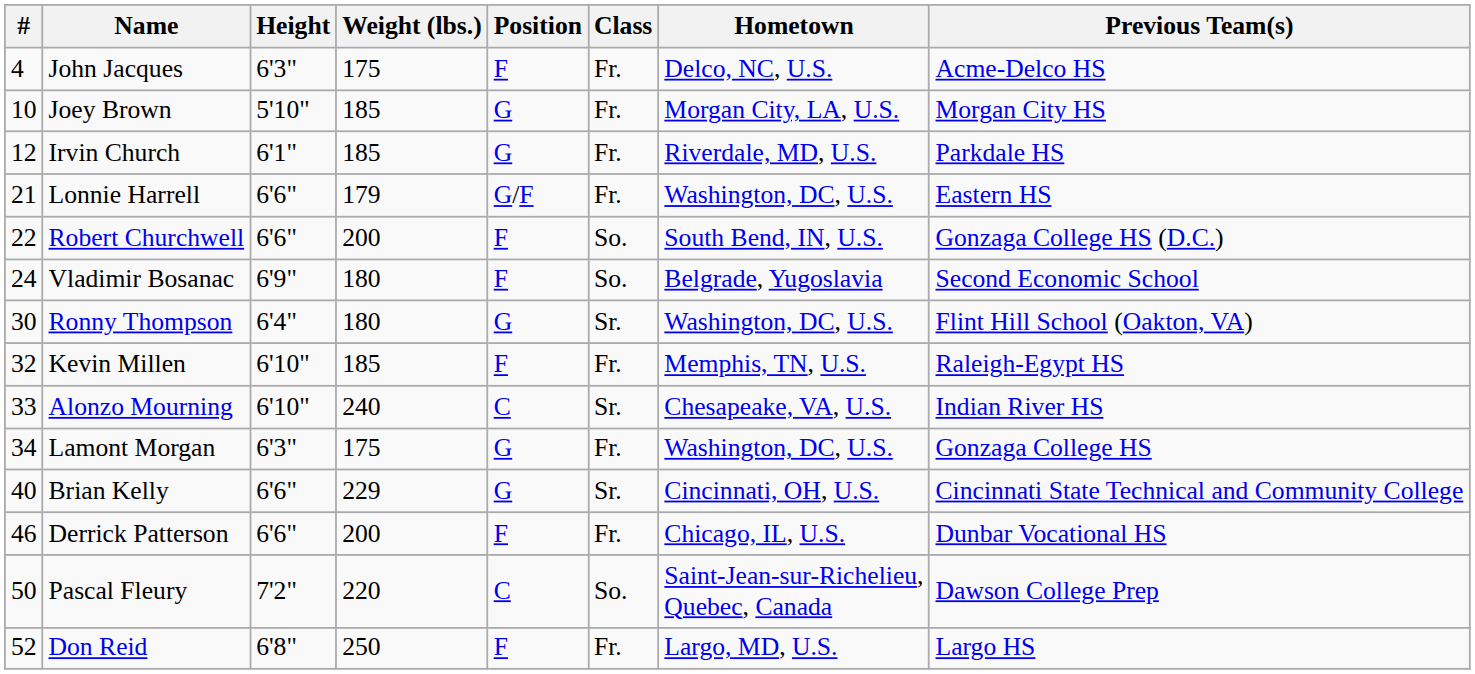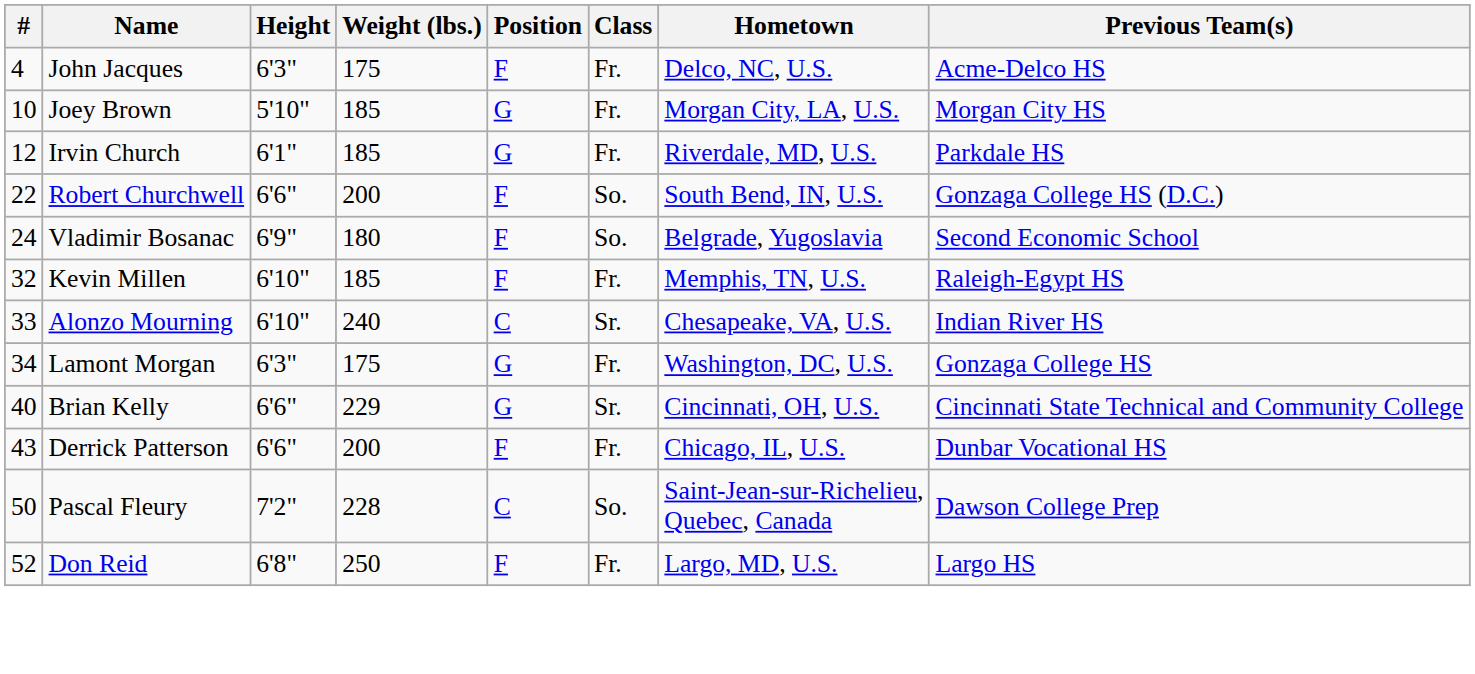- row: 21 | Lonnie Harrell | 6'6" | 179 | G/F | Fr. | Washington, DC, U.S. | Eastern HS
- row: 30 | Ronny Thompson | 6'4" | 180 | G | Sr. | Washington, DC, U.S. | Flint Hill School (Oakton, VA)
Derrick Patterson | #: 46 -> 43
Pascal Fleury | Weight (lbs.): 220 -> 228
